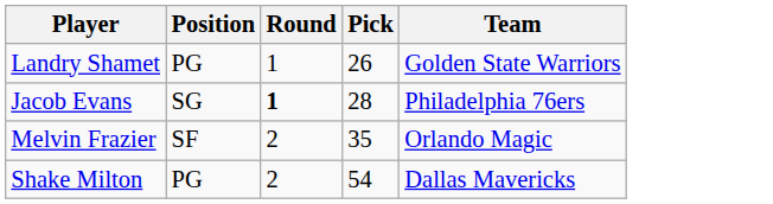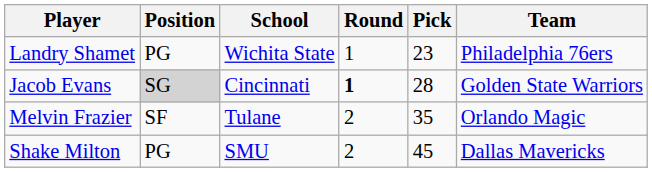+ column: School | Wichita State | Cincinnati | Tulane | SMU
Landry Shamet | Pick: 26 -> 23
Landry Shamet | Team: Golden State Warriors -> Philadelphia 76ers
Jacob Evans | Position: no background -> lightgrey background
Jacob Evans | Team: Philadelphia 76ers -> Golden State Warriors
Shake Milton | Pick: 54 -> 45
